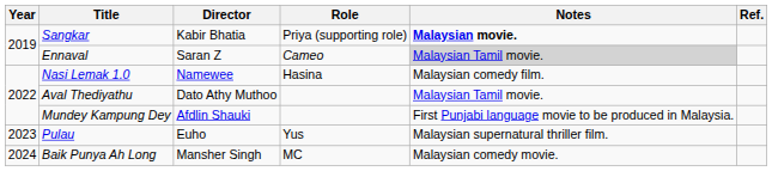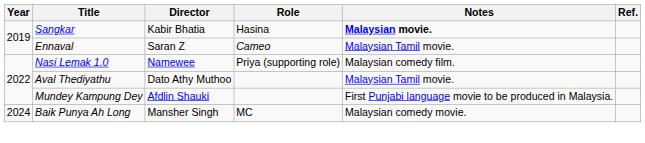Sangkar | Role: Priya (supporting role) -> Hasina
Ennaval | Notes: lightgrey background -> no background
Nasi Lemak 1.0 | Role: Hasina -> Priya (supporting role)
- row: 2023 | Pulau | Euho | Yus | Malaysian supernatural thriller film.
